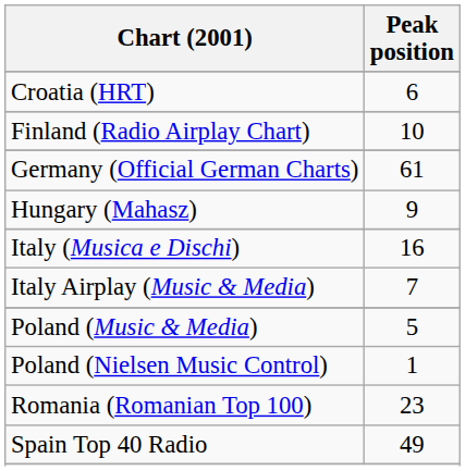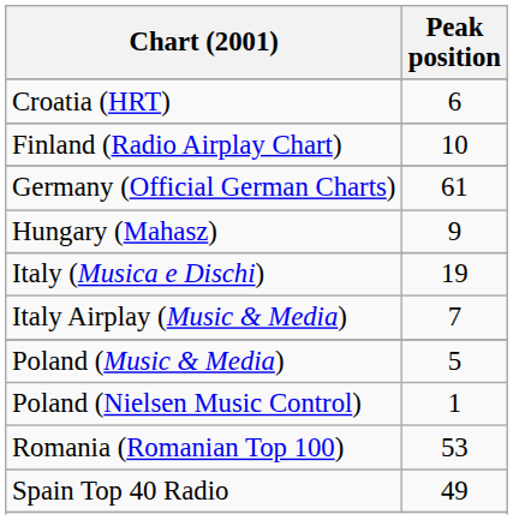Italy (Musica e Dischi) | Peak position: 16 -> 19
Romania (Romanian Top 100) | Peak position: 23 -> 53
